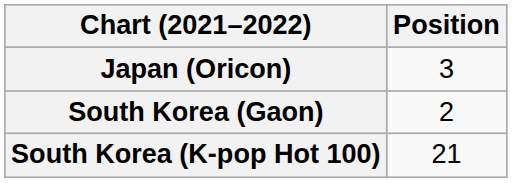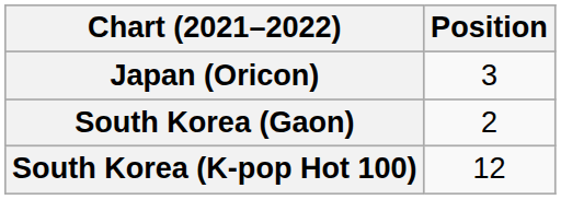South Korea (K-pop Hot 100) | Position: 21 -> 12
